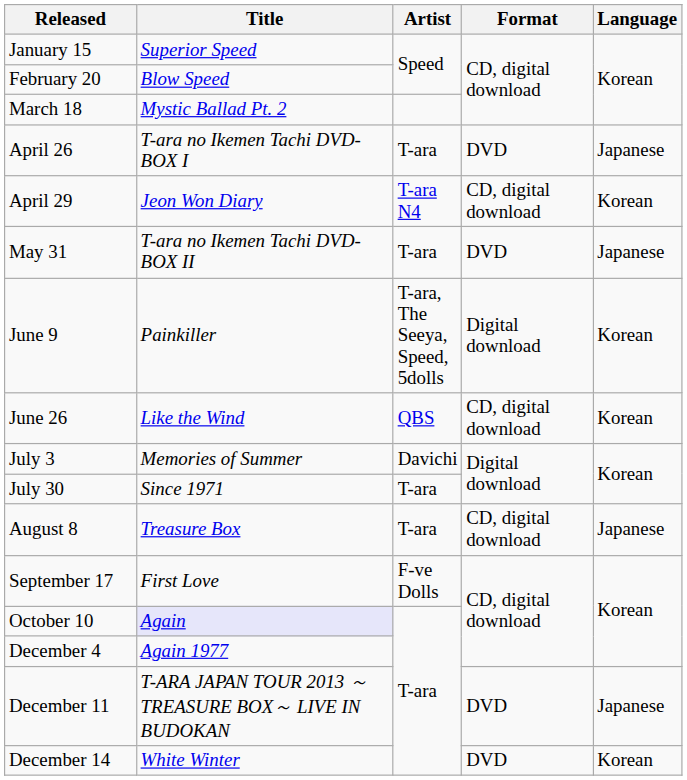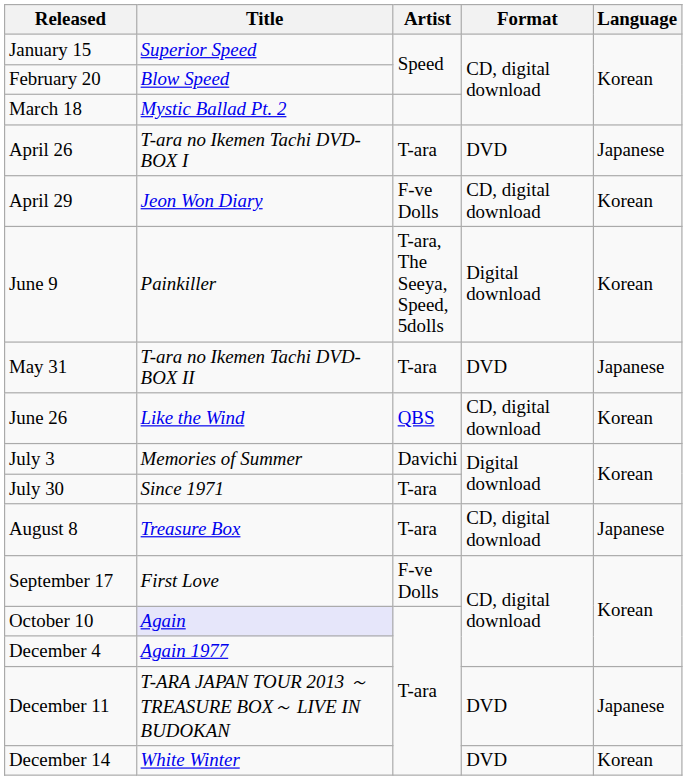April 29 | Artist: T-ara N4 -> F-ve Dolls
rows swapped: May 31 <-> June 9
